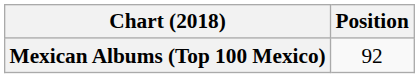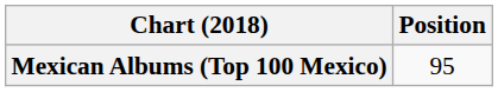Mexican Albums (Top 100 Mexico) | Position: 92 -> 95
